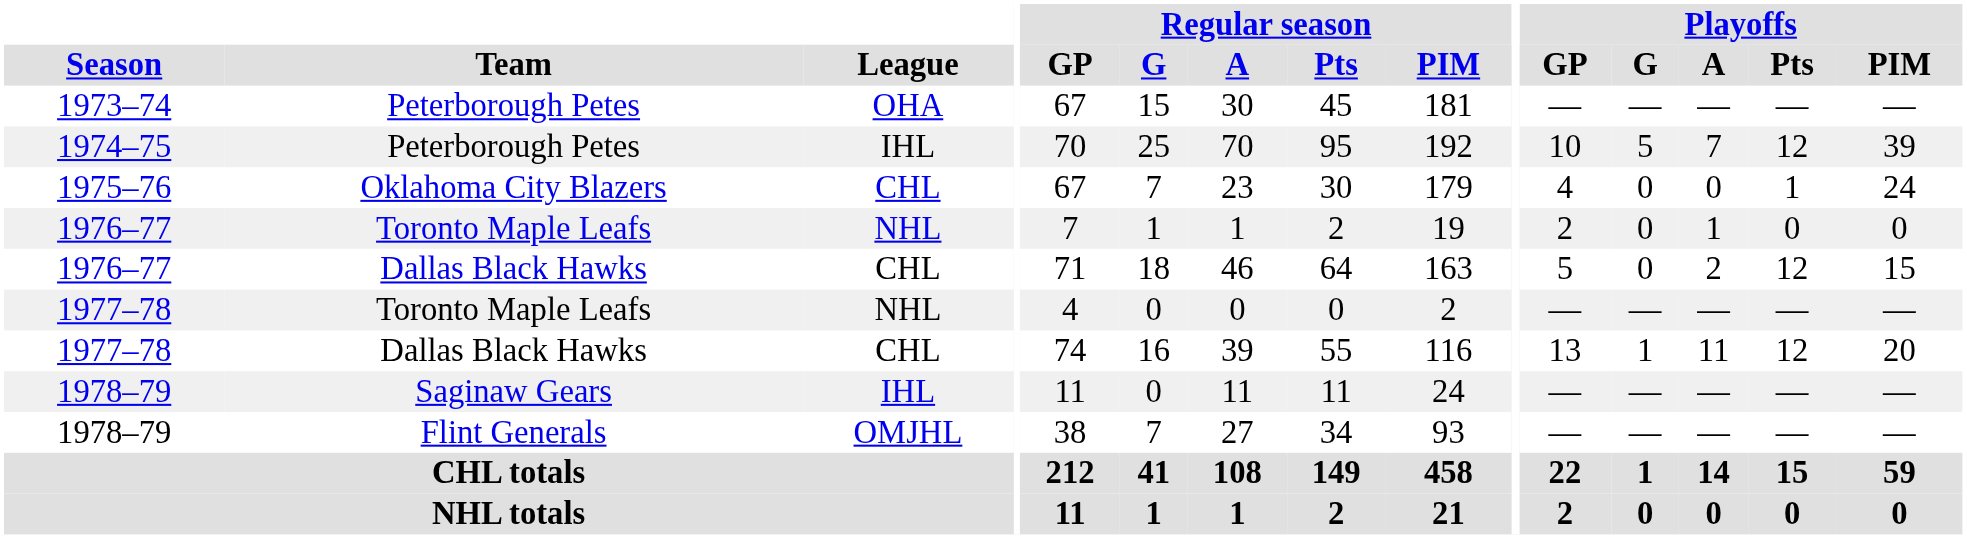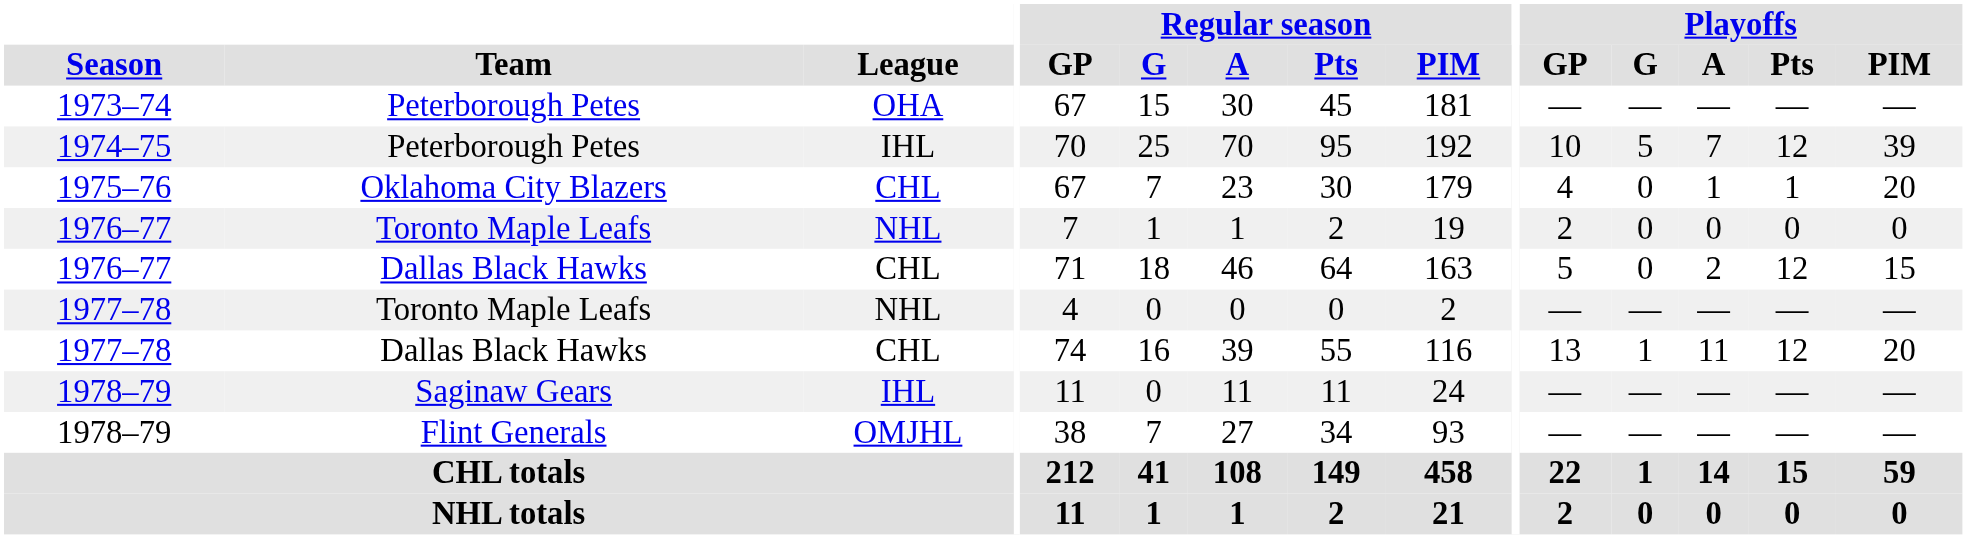1975–76 | Playoffs / A: 0 -> 1
1975–76 | Playoffs / PIM: 24 -> 20
1976–77 / Toronto Maple Leafs | Playoffs / A: 1 -> 0
